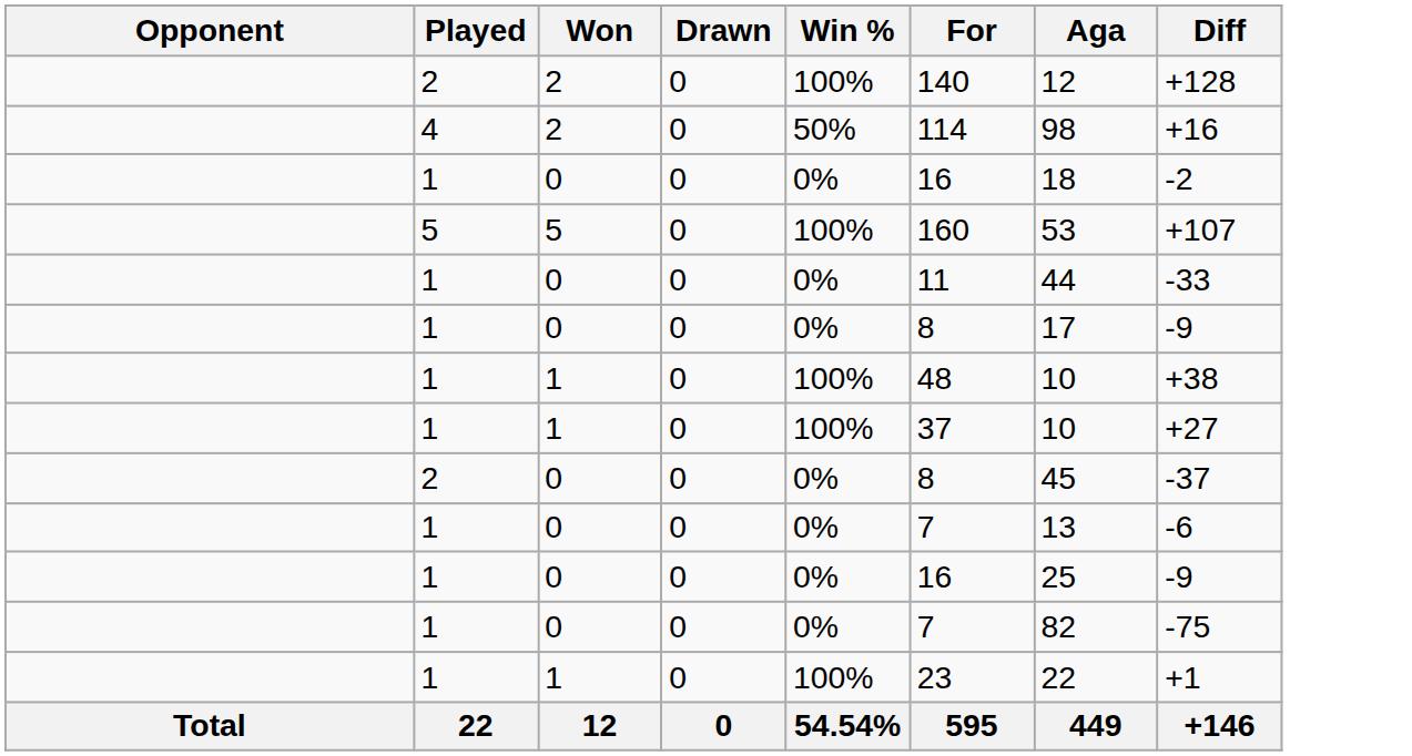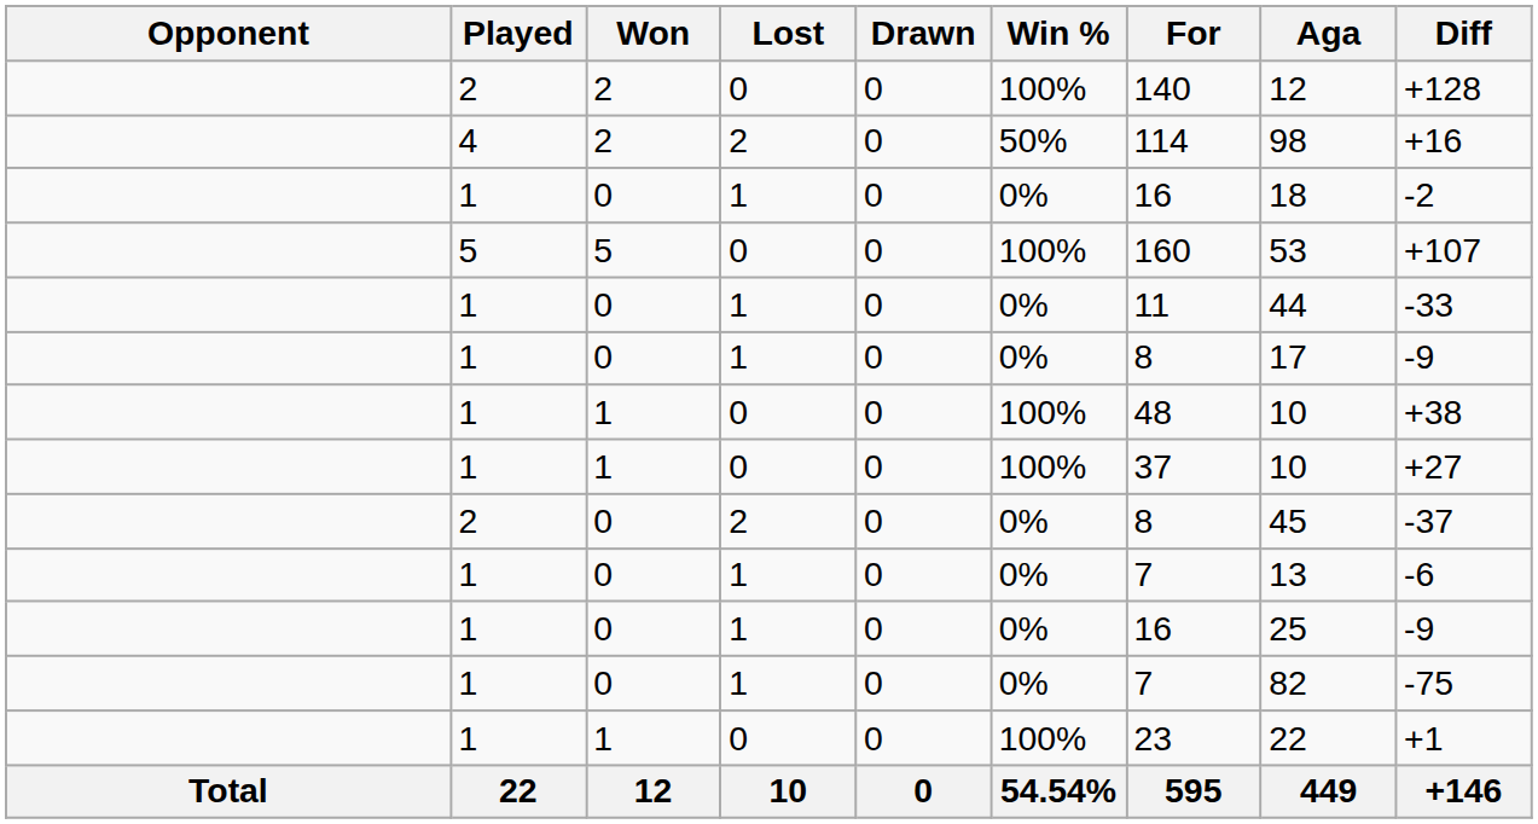+ column: Lost | 0 | 2 | 1 | 0 | 1 | 1 | 0 | 0 | 2 | 1 | 1 | 1 | 0 | 10
